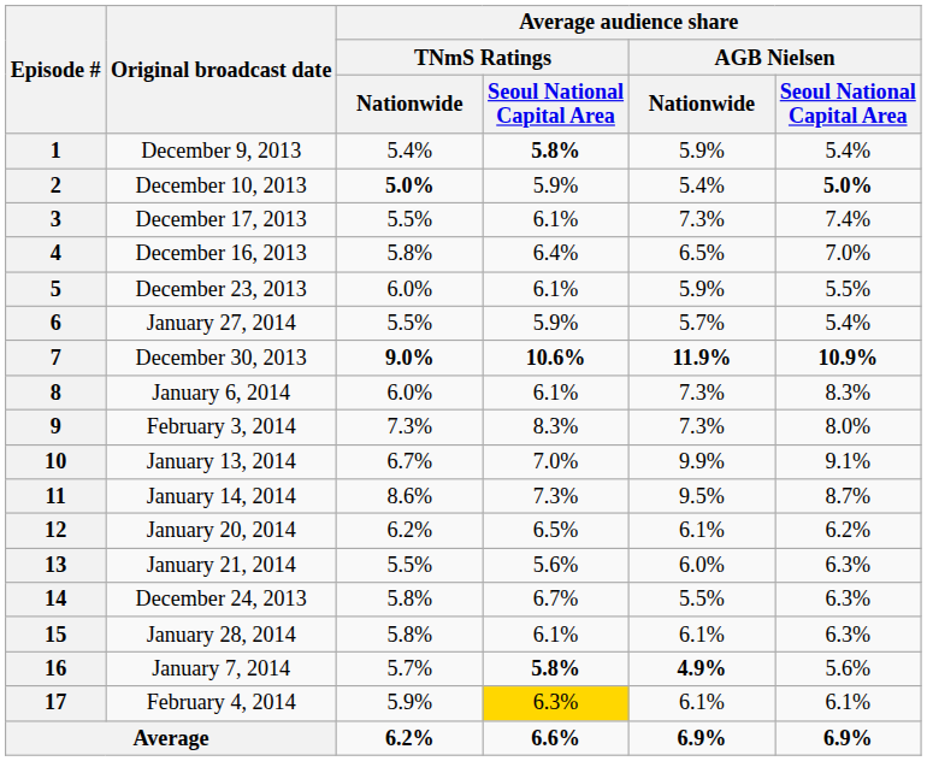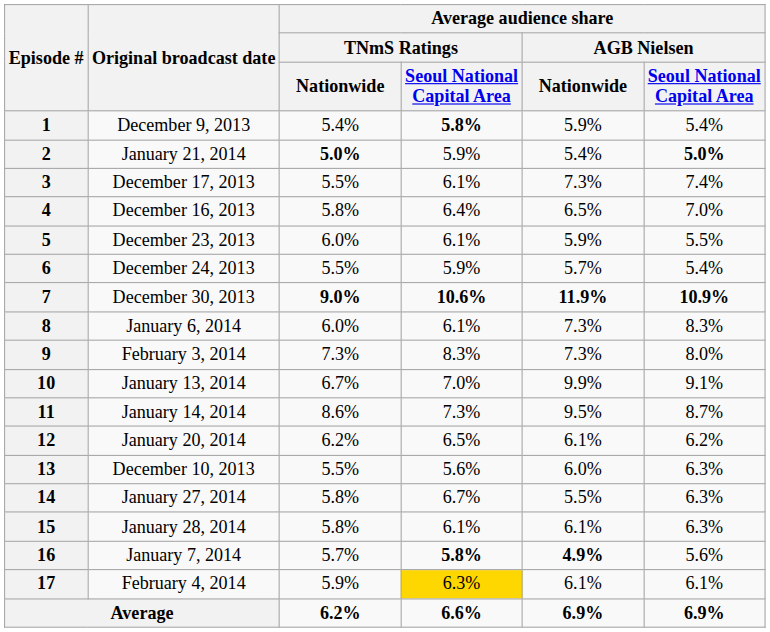2 | Original broadcast date: December 10, 2013 -> January 21, 2014
6 | Original broadcast date: January 27, 2014 -> December 24, 2013
13 | Original broadcast date: January 21, 2014 -> December 10, 2013
14 | Original broadcast date: December 24, 2013 -> January 27, 2014
